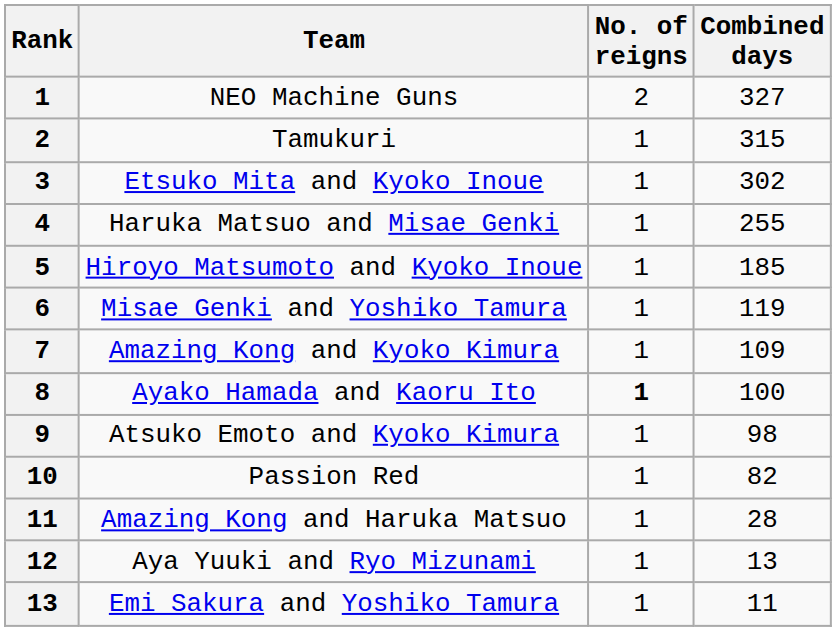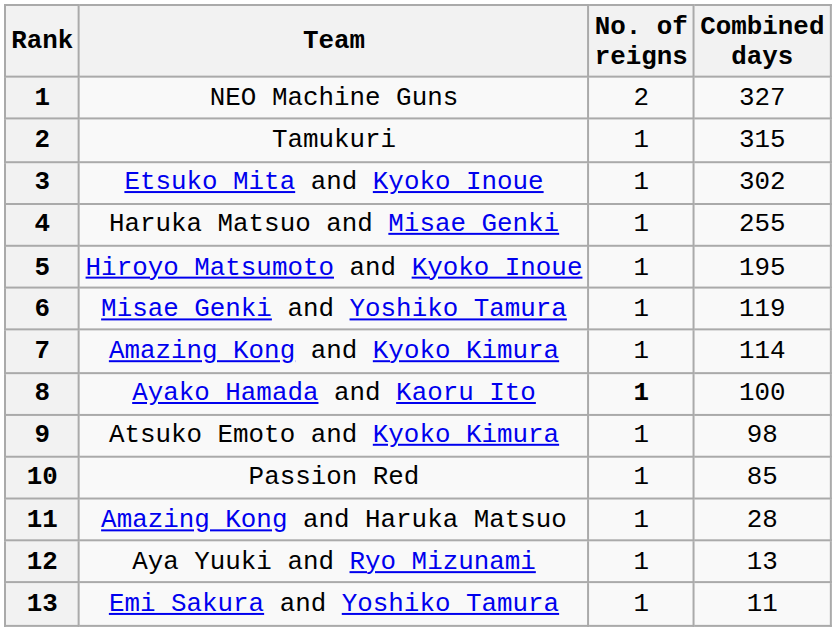Hiroyo Matsumoto and Kyoko Inoue | Combined days: 185 -> 195
Amazing Kong and Kyoko Kimura | Combined days: 109 -> 114
Passion Red | Combined days: 82 -> 85
